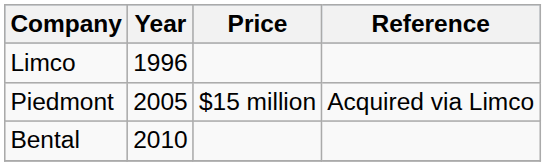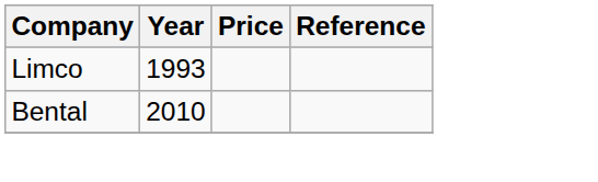Limco | Year: 1996 -> 1993
- row: Piedmont | 2005 | $15 million | Acquired via Limco
